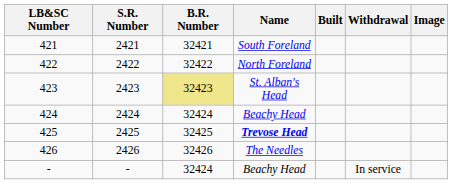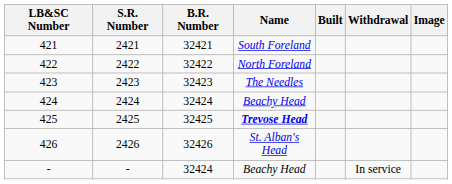423 | B.R. Number: khaki background -> no background
423 | Name: St. Alban's Head -> The Needles
426 | Name: The Needles -> St. Alban's Head
